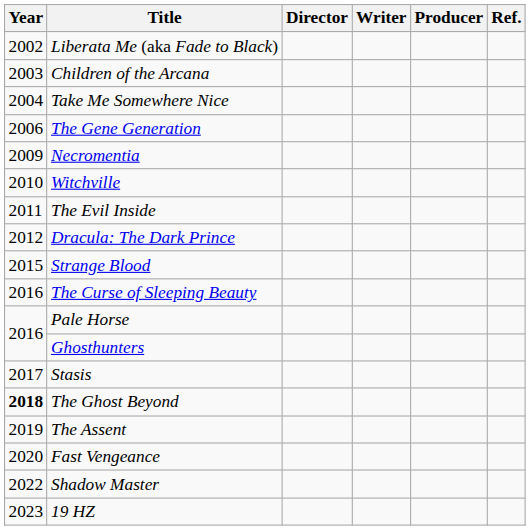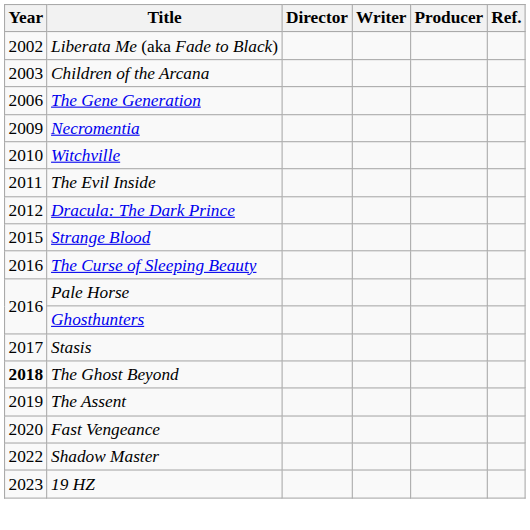- row: 2004 | Take Me Somewhere Nice
